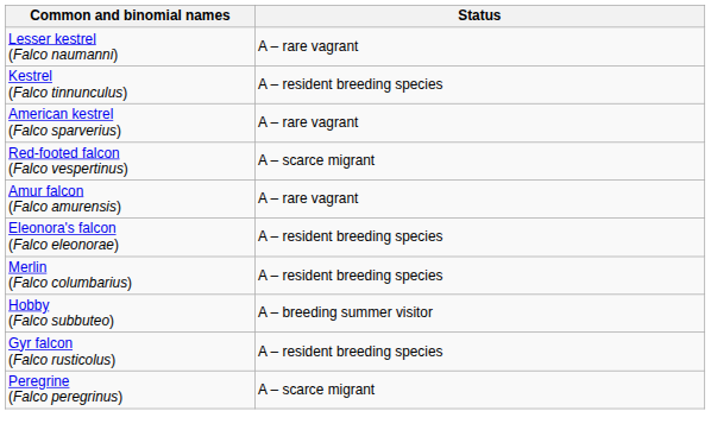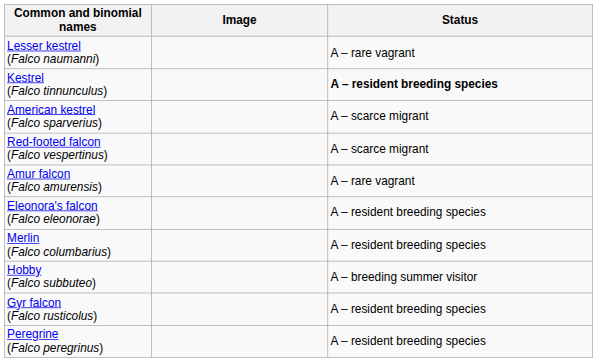+ column: Image
Kestrel (Falco tinnunculus) | Status: normal -> bold
American kestrel (Falco sparverius) | Status: A – rare vagrant -> A – scarce migrant
Peregrine (Falco peregrinus) | Status: A – scarce migrant -> A – resident breeding species
